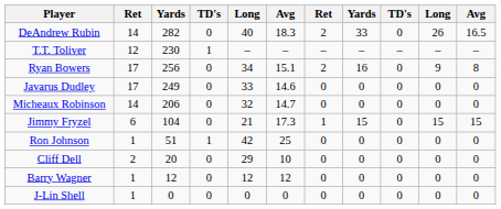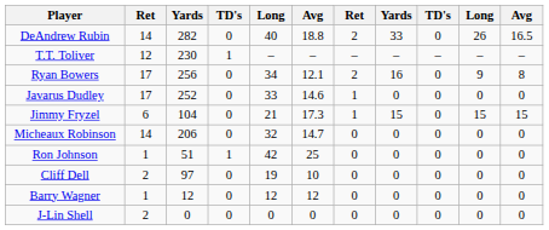DeAndrew Rubin | column 6: 18.3 -> 18.8
Ryan Bowers | column 6: 15.1 -> 12.1
Javarus Dudley | column 3: 249 -> 252
Javarus Dudley | column 7: 0 -> 1
rows swapped: Micheaux Robinson <-> Jimmy Fryzel
Cliff Dell | column 3: 20 -> 97
Cliff Dell | column 5: 29 -> 19
J-Lin Shell | column 2: 1 -> 2
